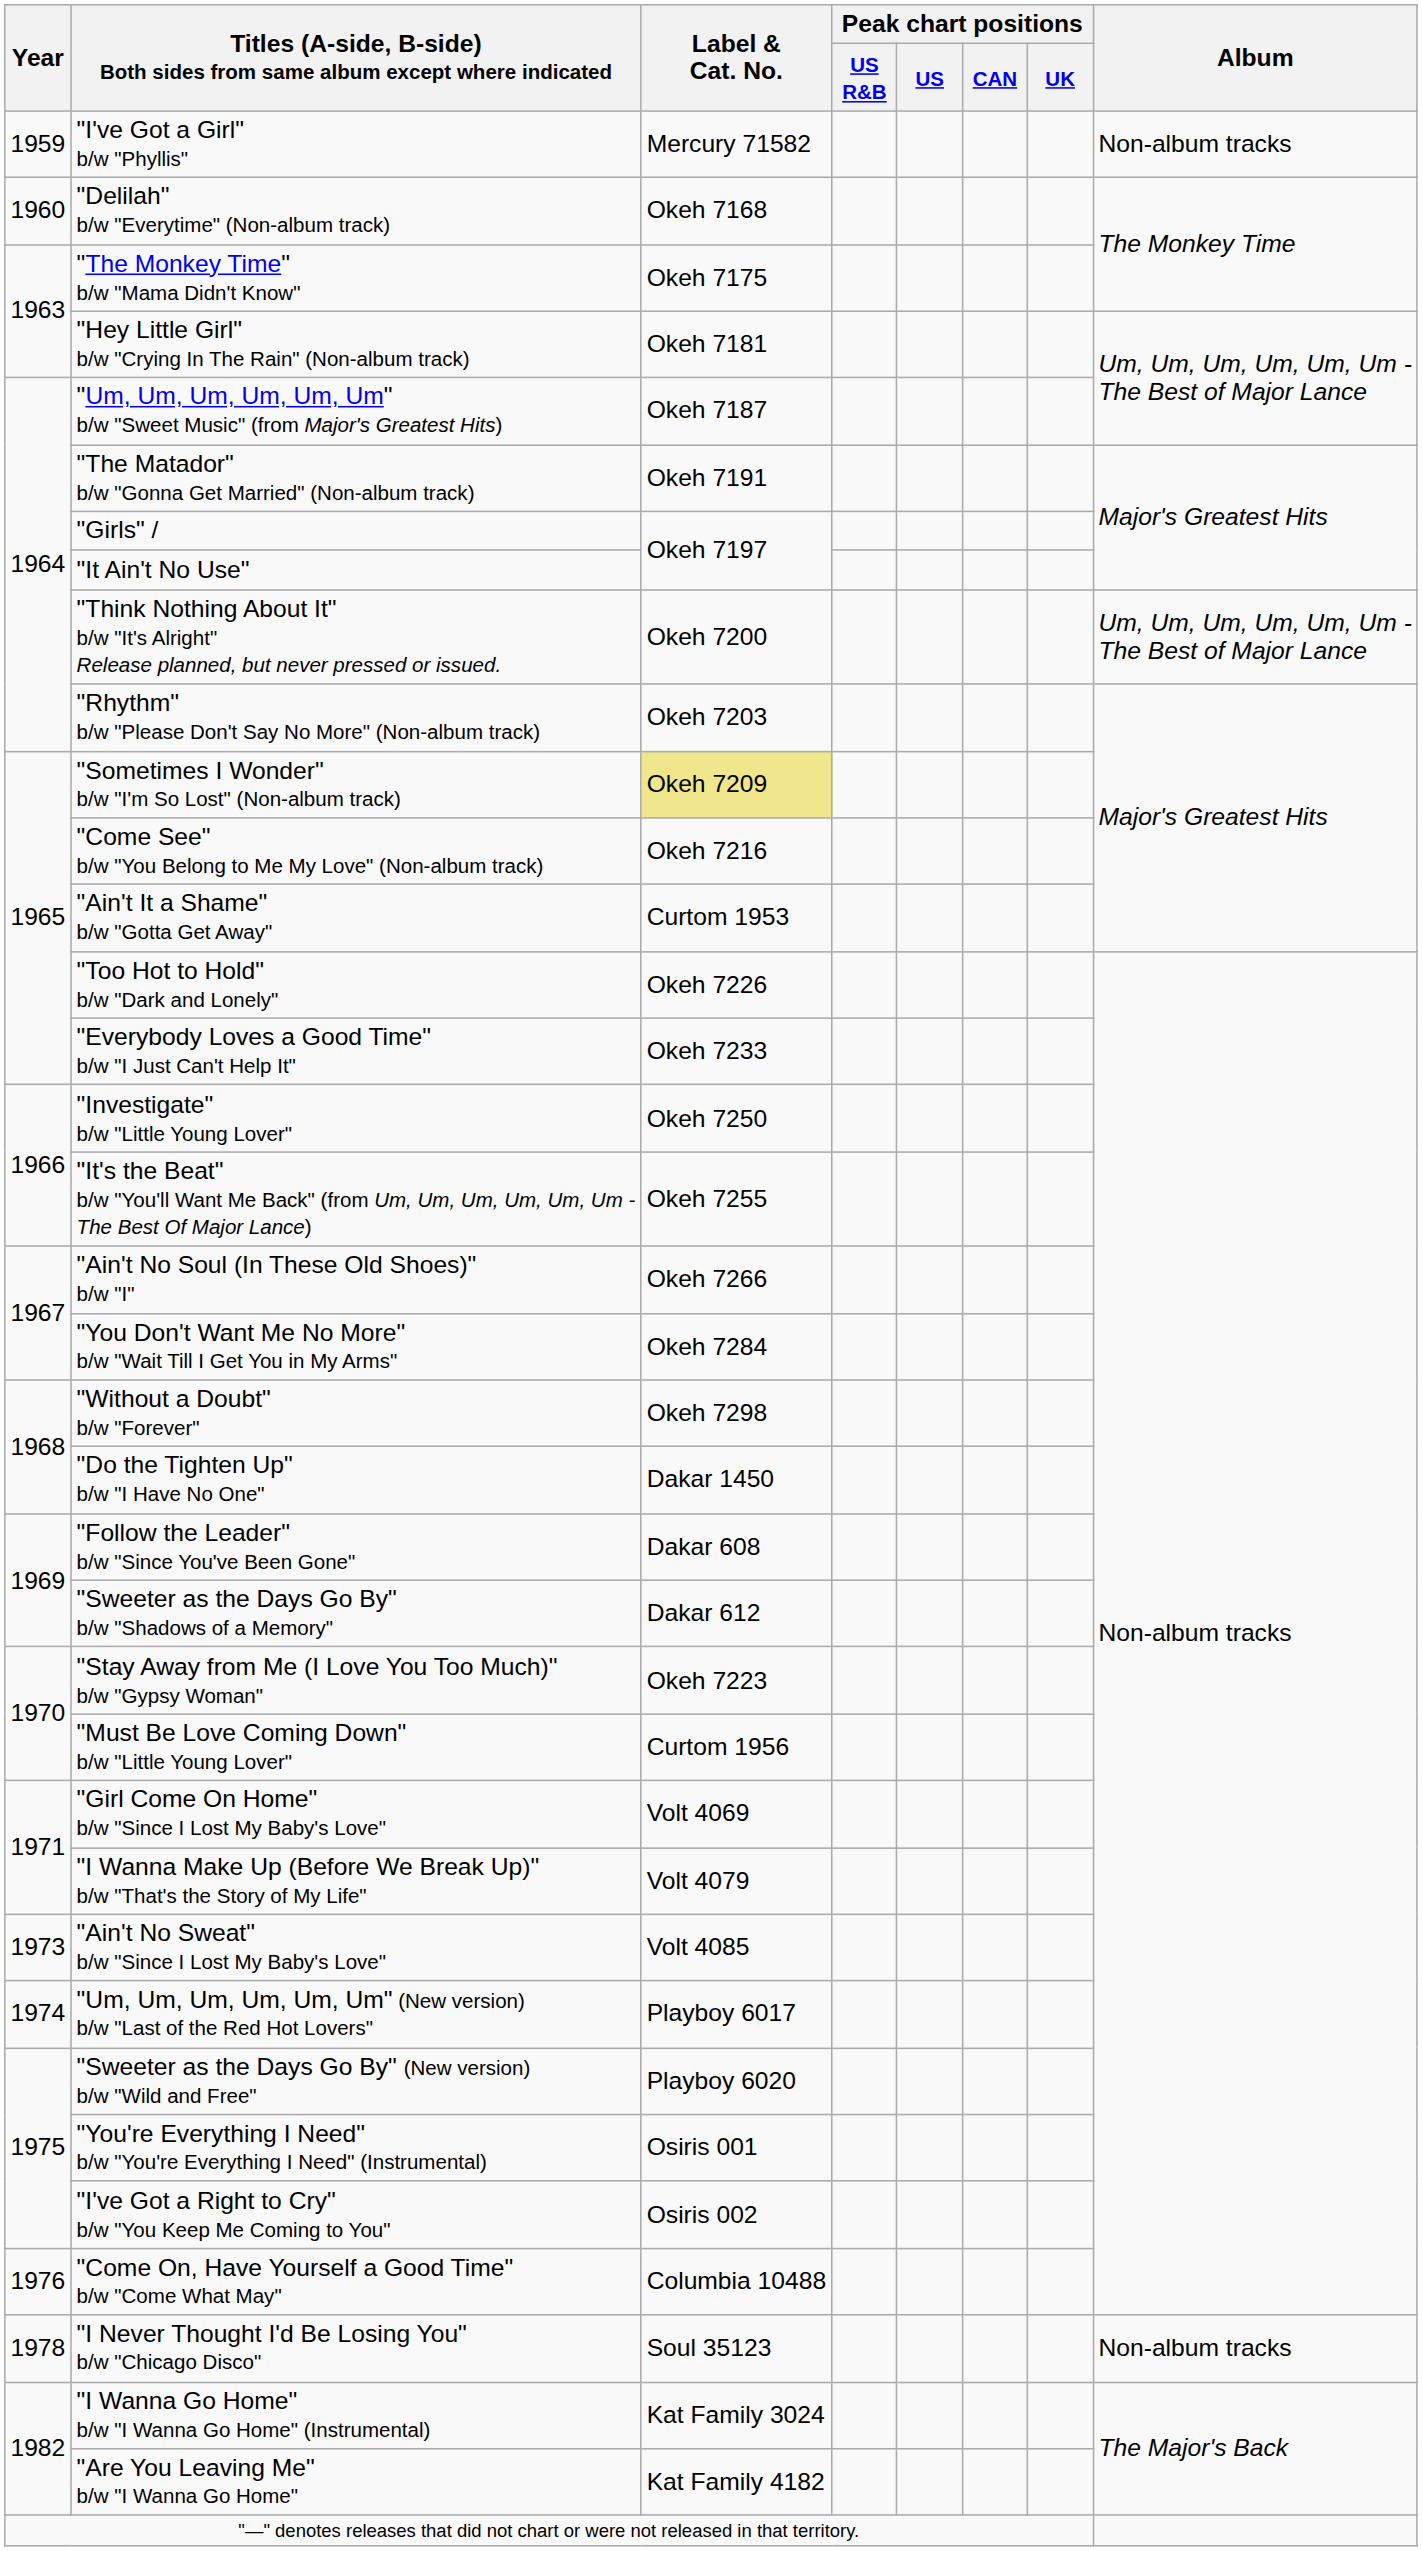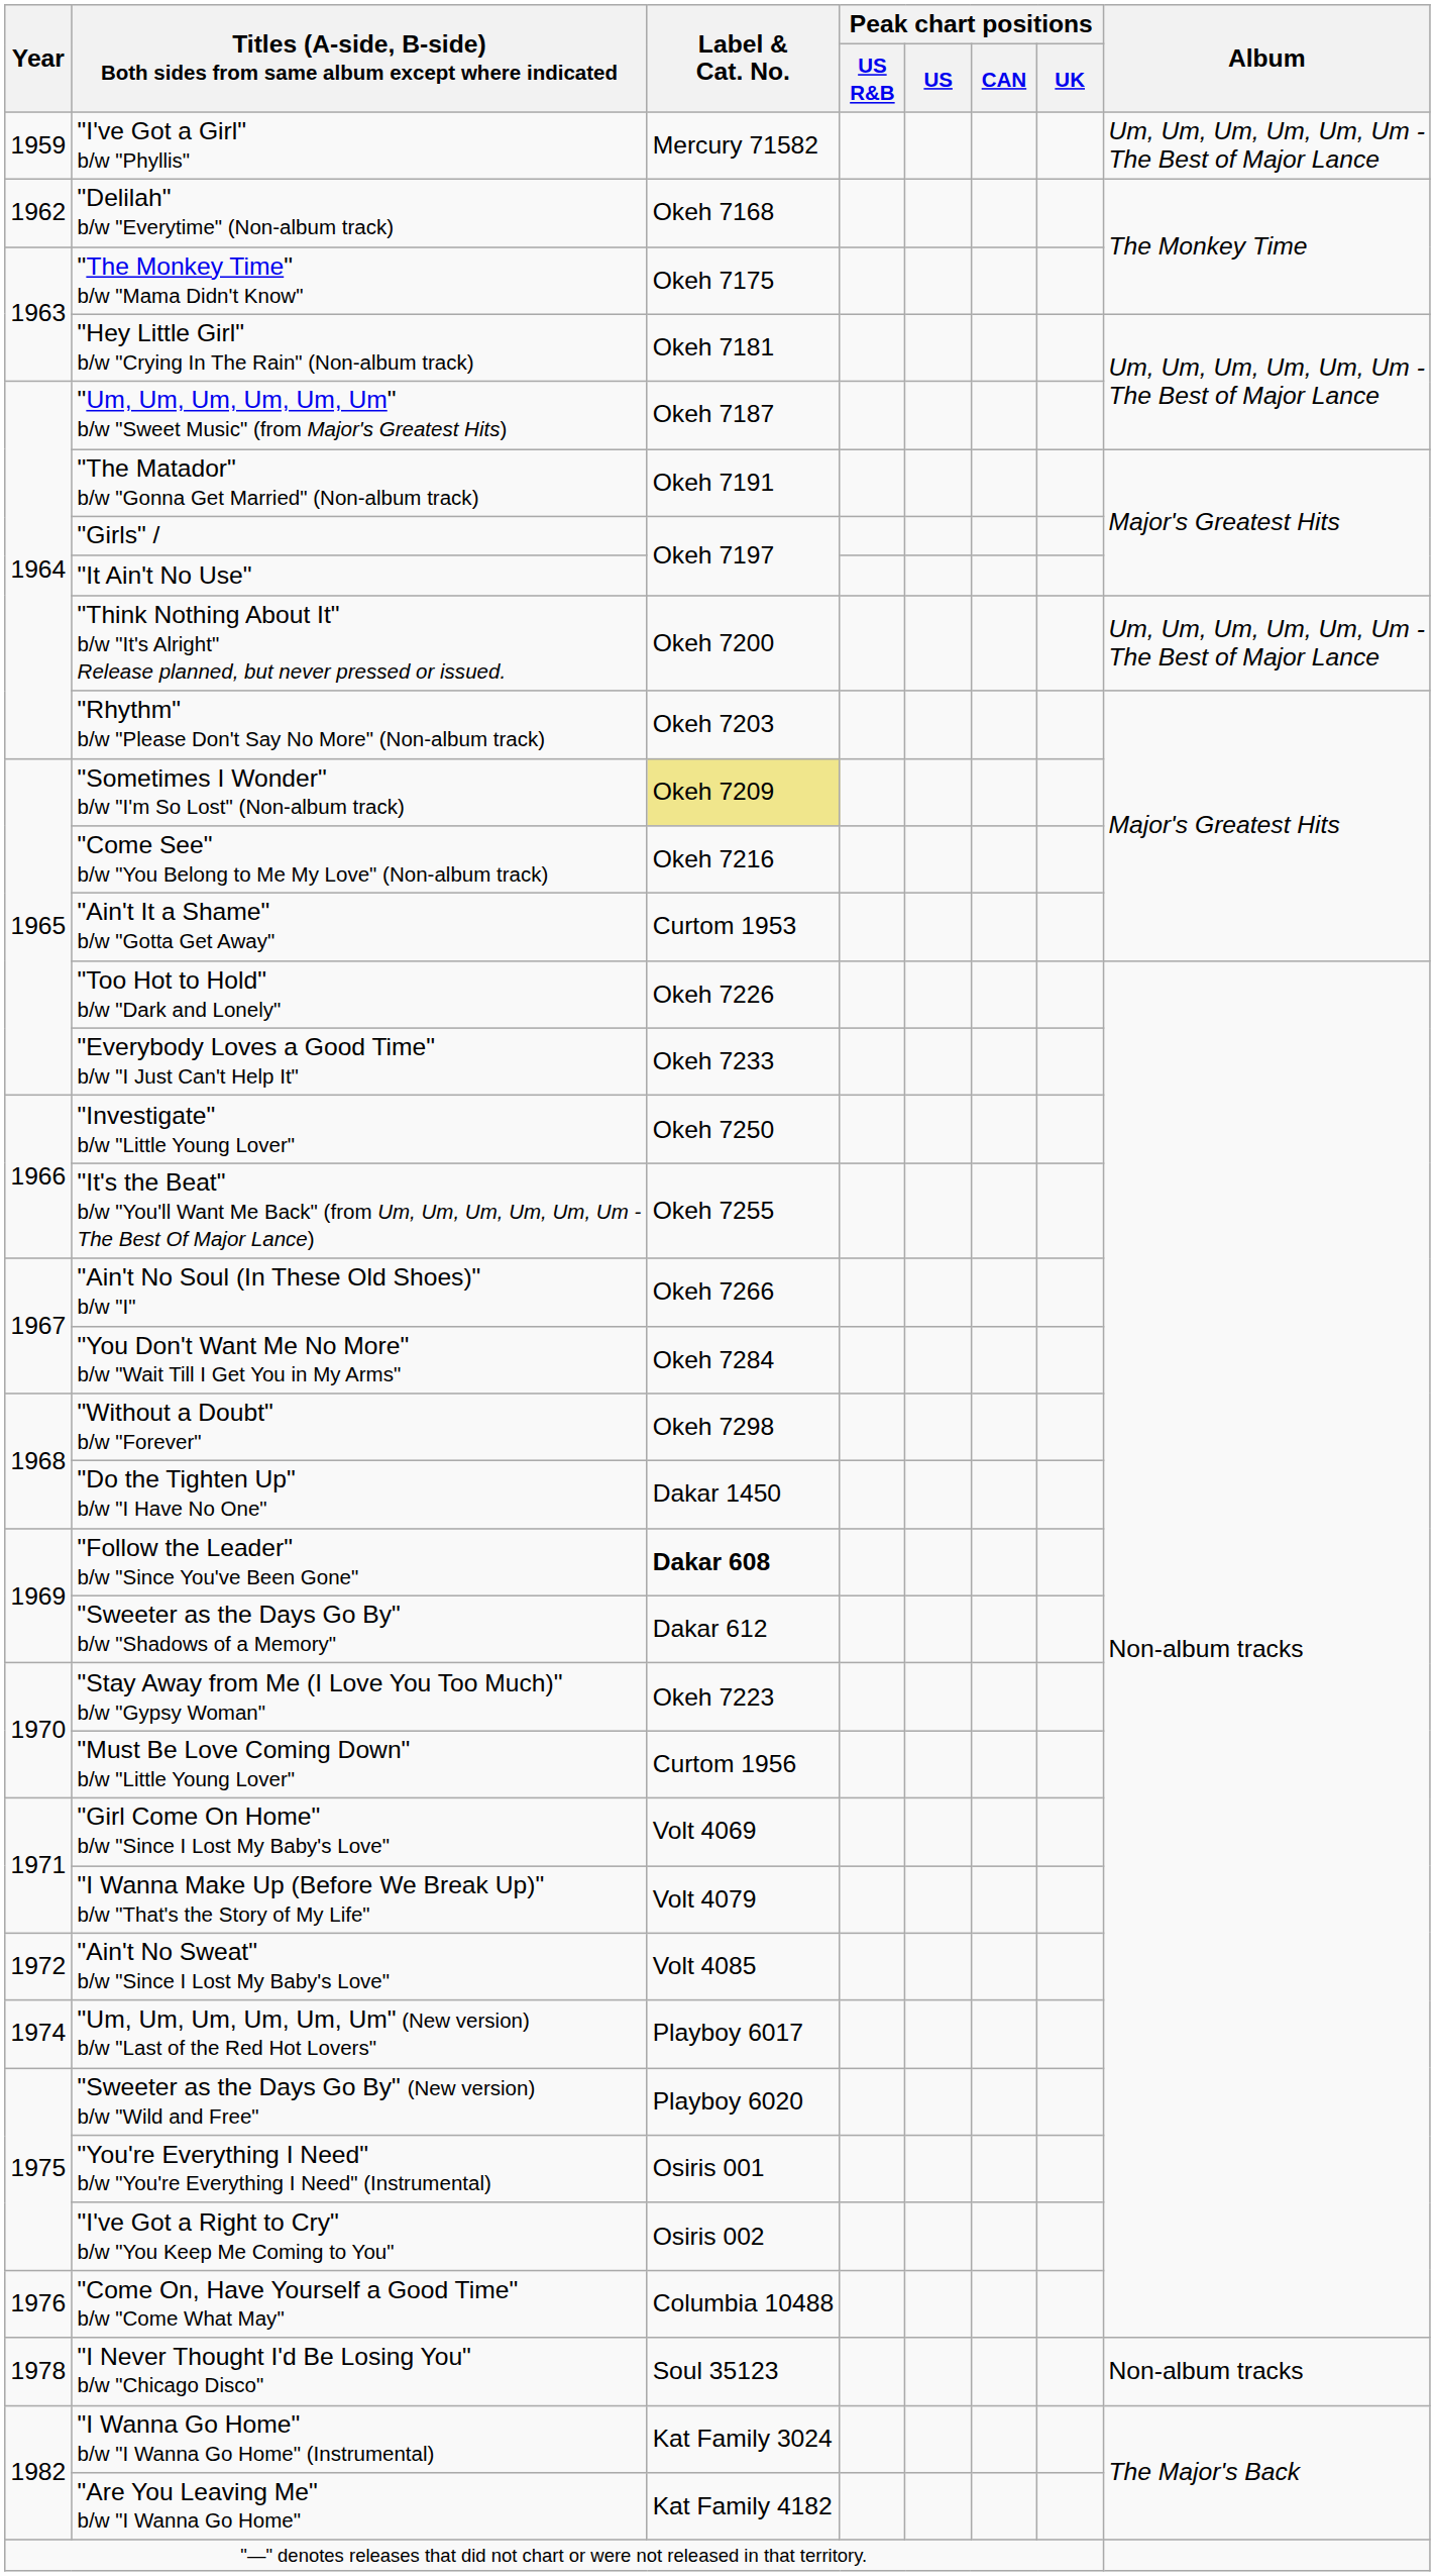"I've Got a Girl" b/w "Phyllis" | Album: Non-album tracks -> Um, Um, Um, Um, Um, Um - The Best of Major Lance
"Delilah" b/w "Everytime" (Non-album track) | Year: 1960 -> 1962
"Follow the Leader" b/w "Since You've Been Gone" | Label & Cat. No.: normal -> bold
"Ain't No Sweat" b/w "Since I Lost My Baby's Love" | Year: 1973 -> 1972
